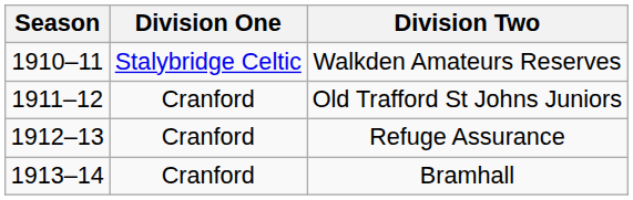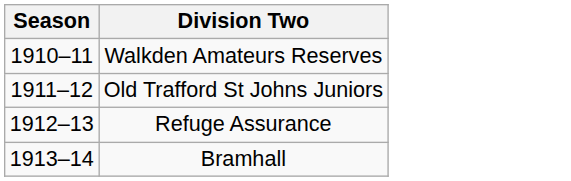- column: Division One | Stalybridge Celtic | Cranford | Cranford | Cranford
